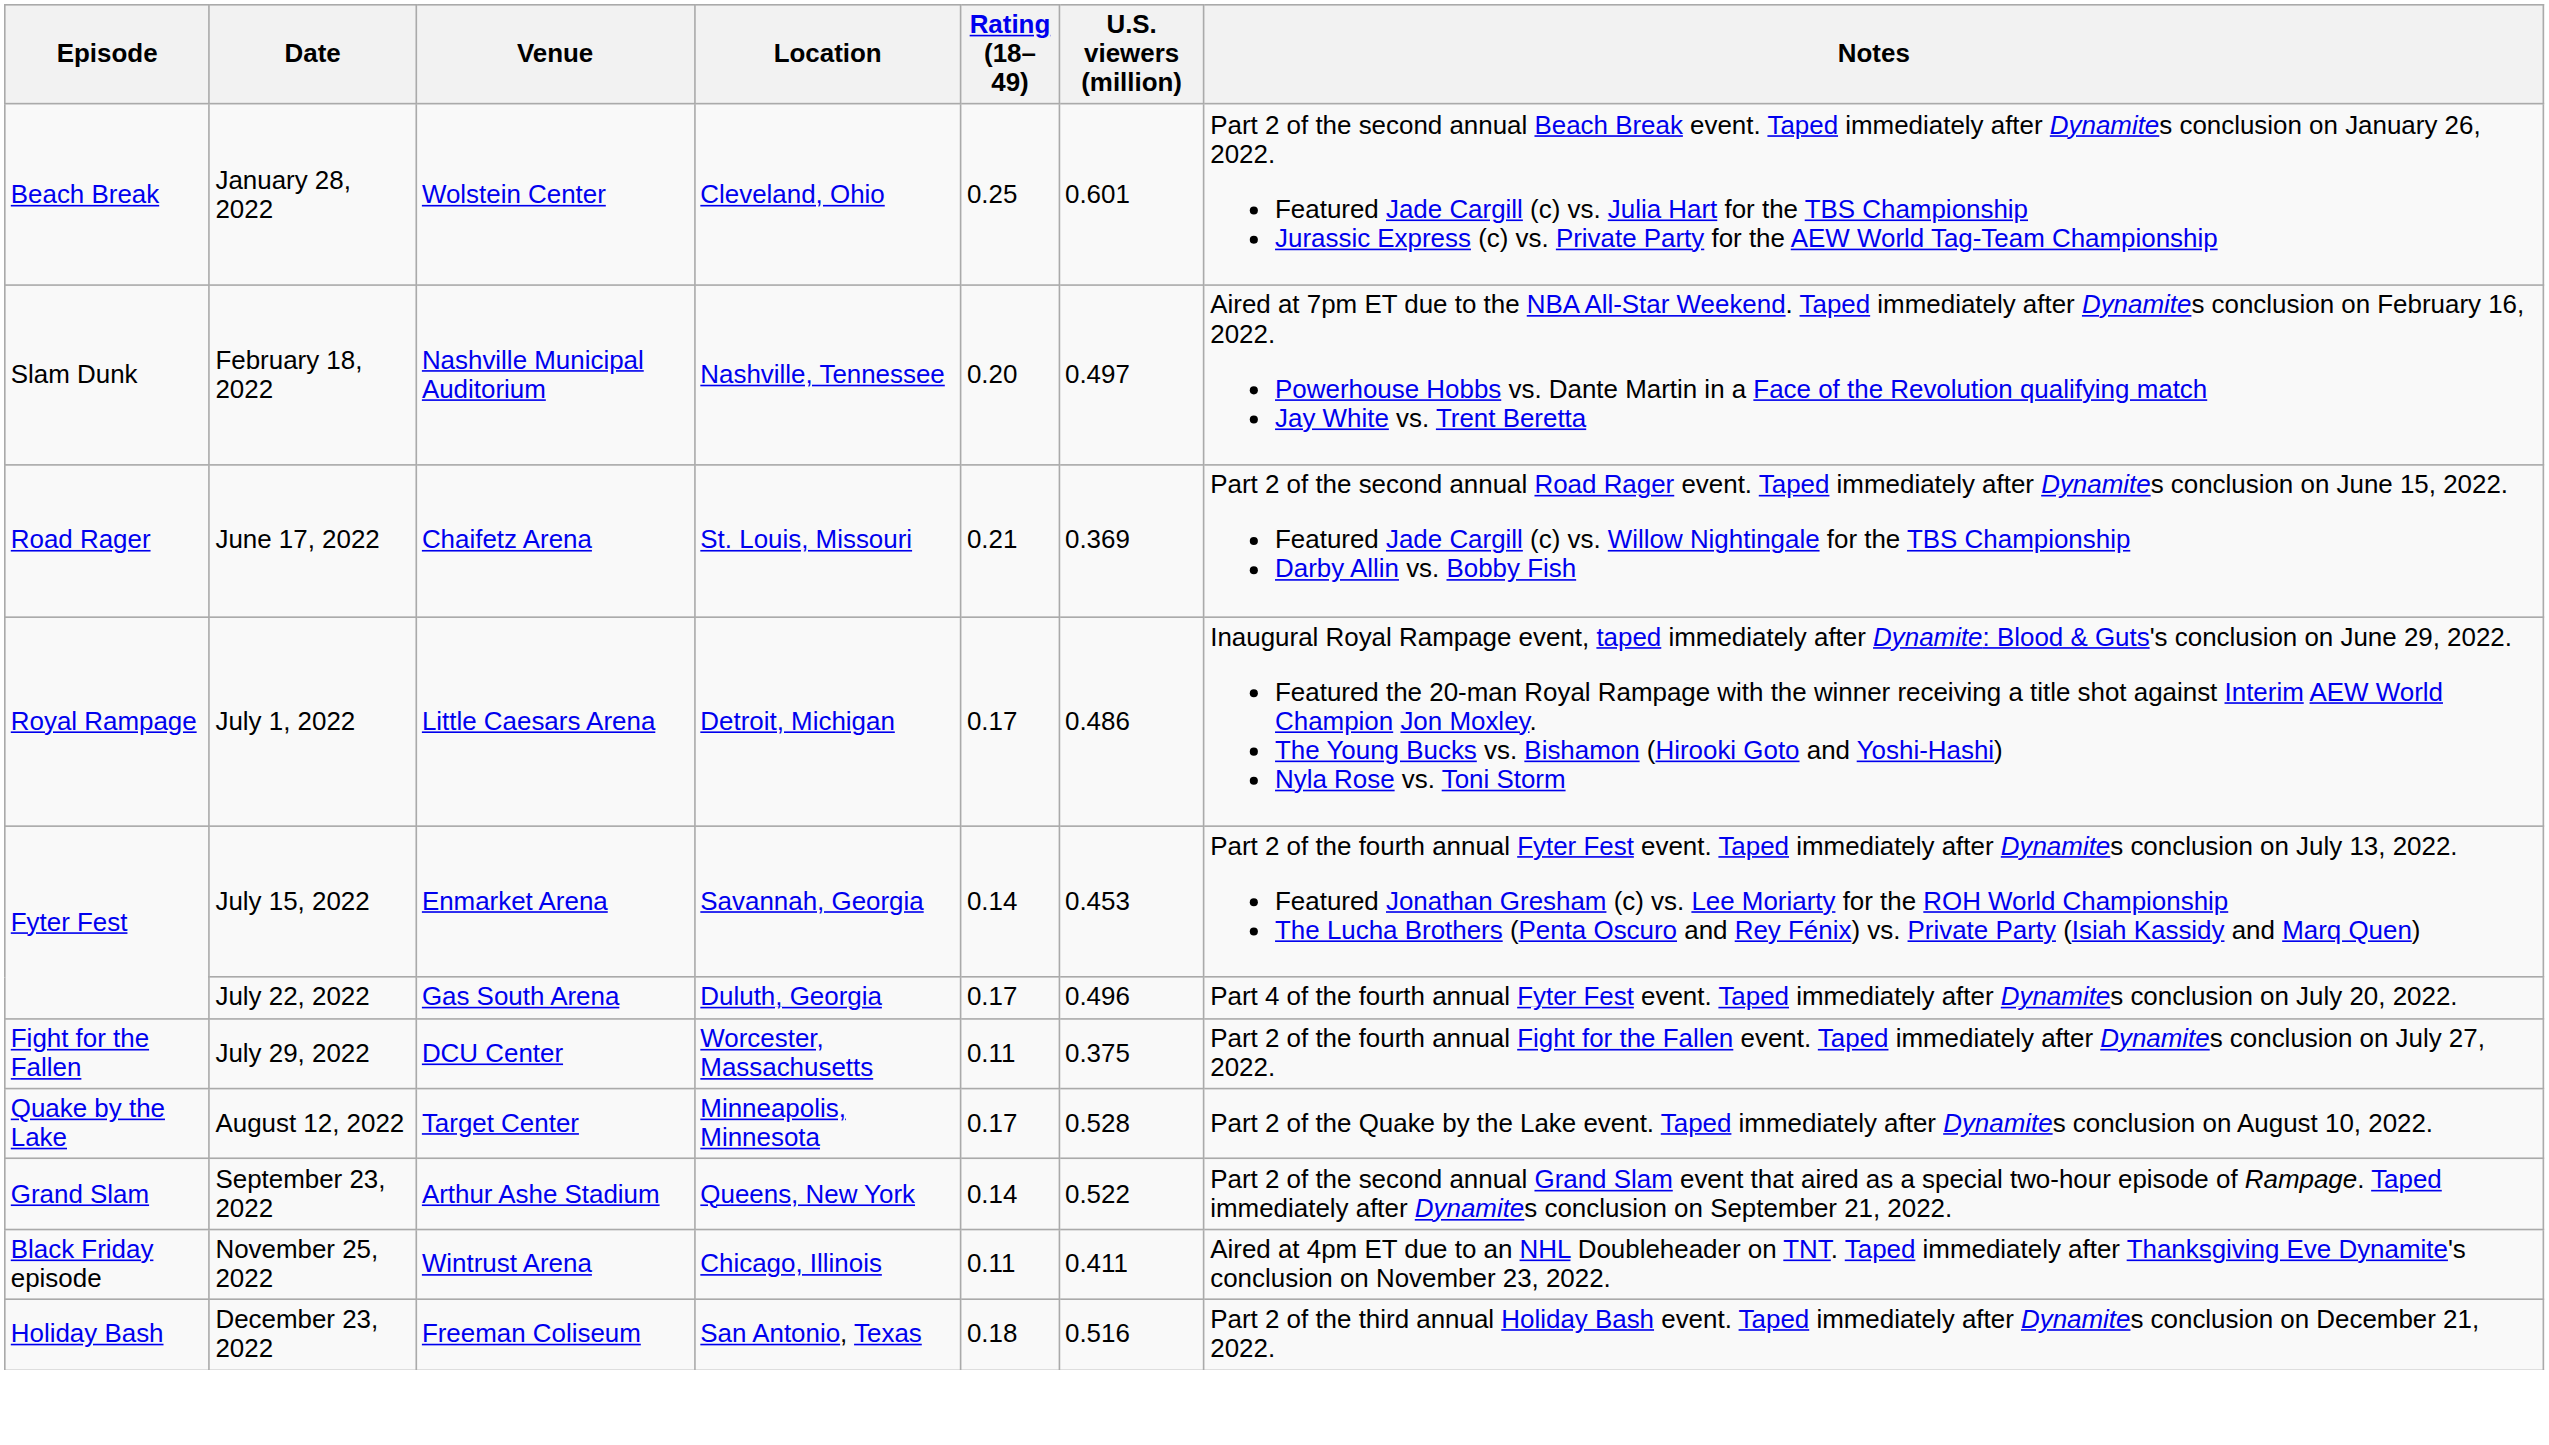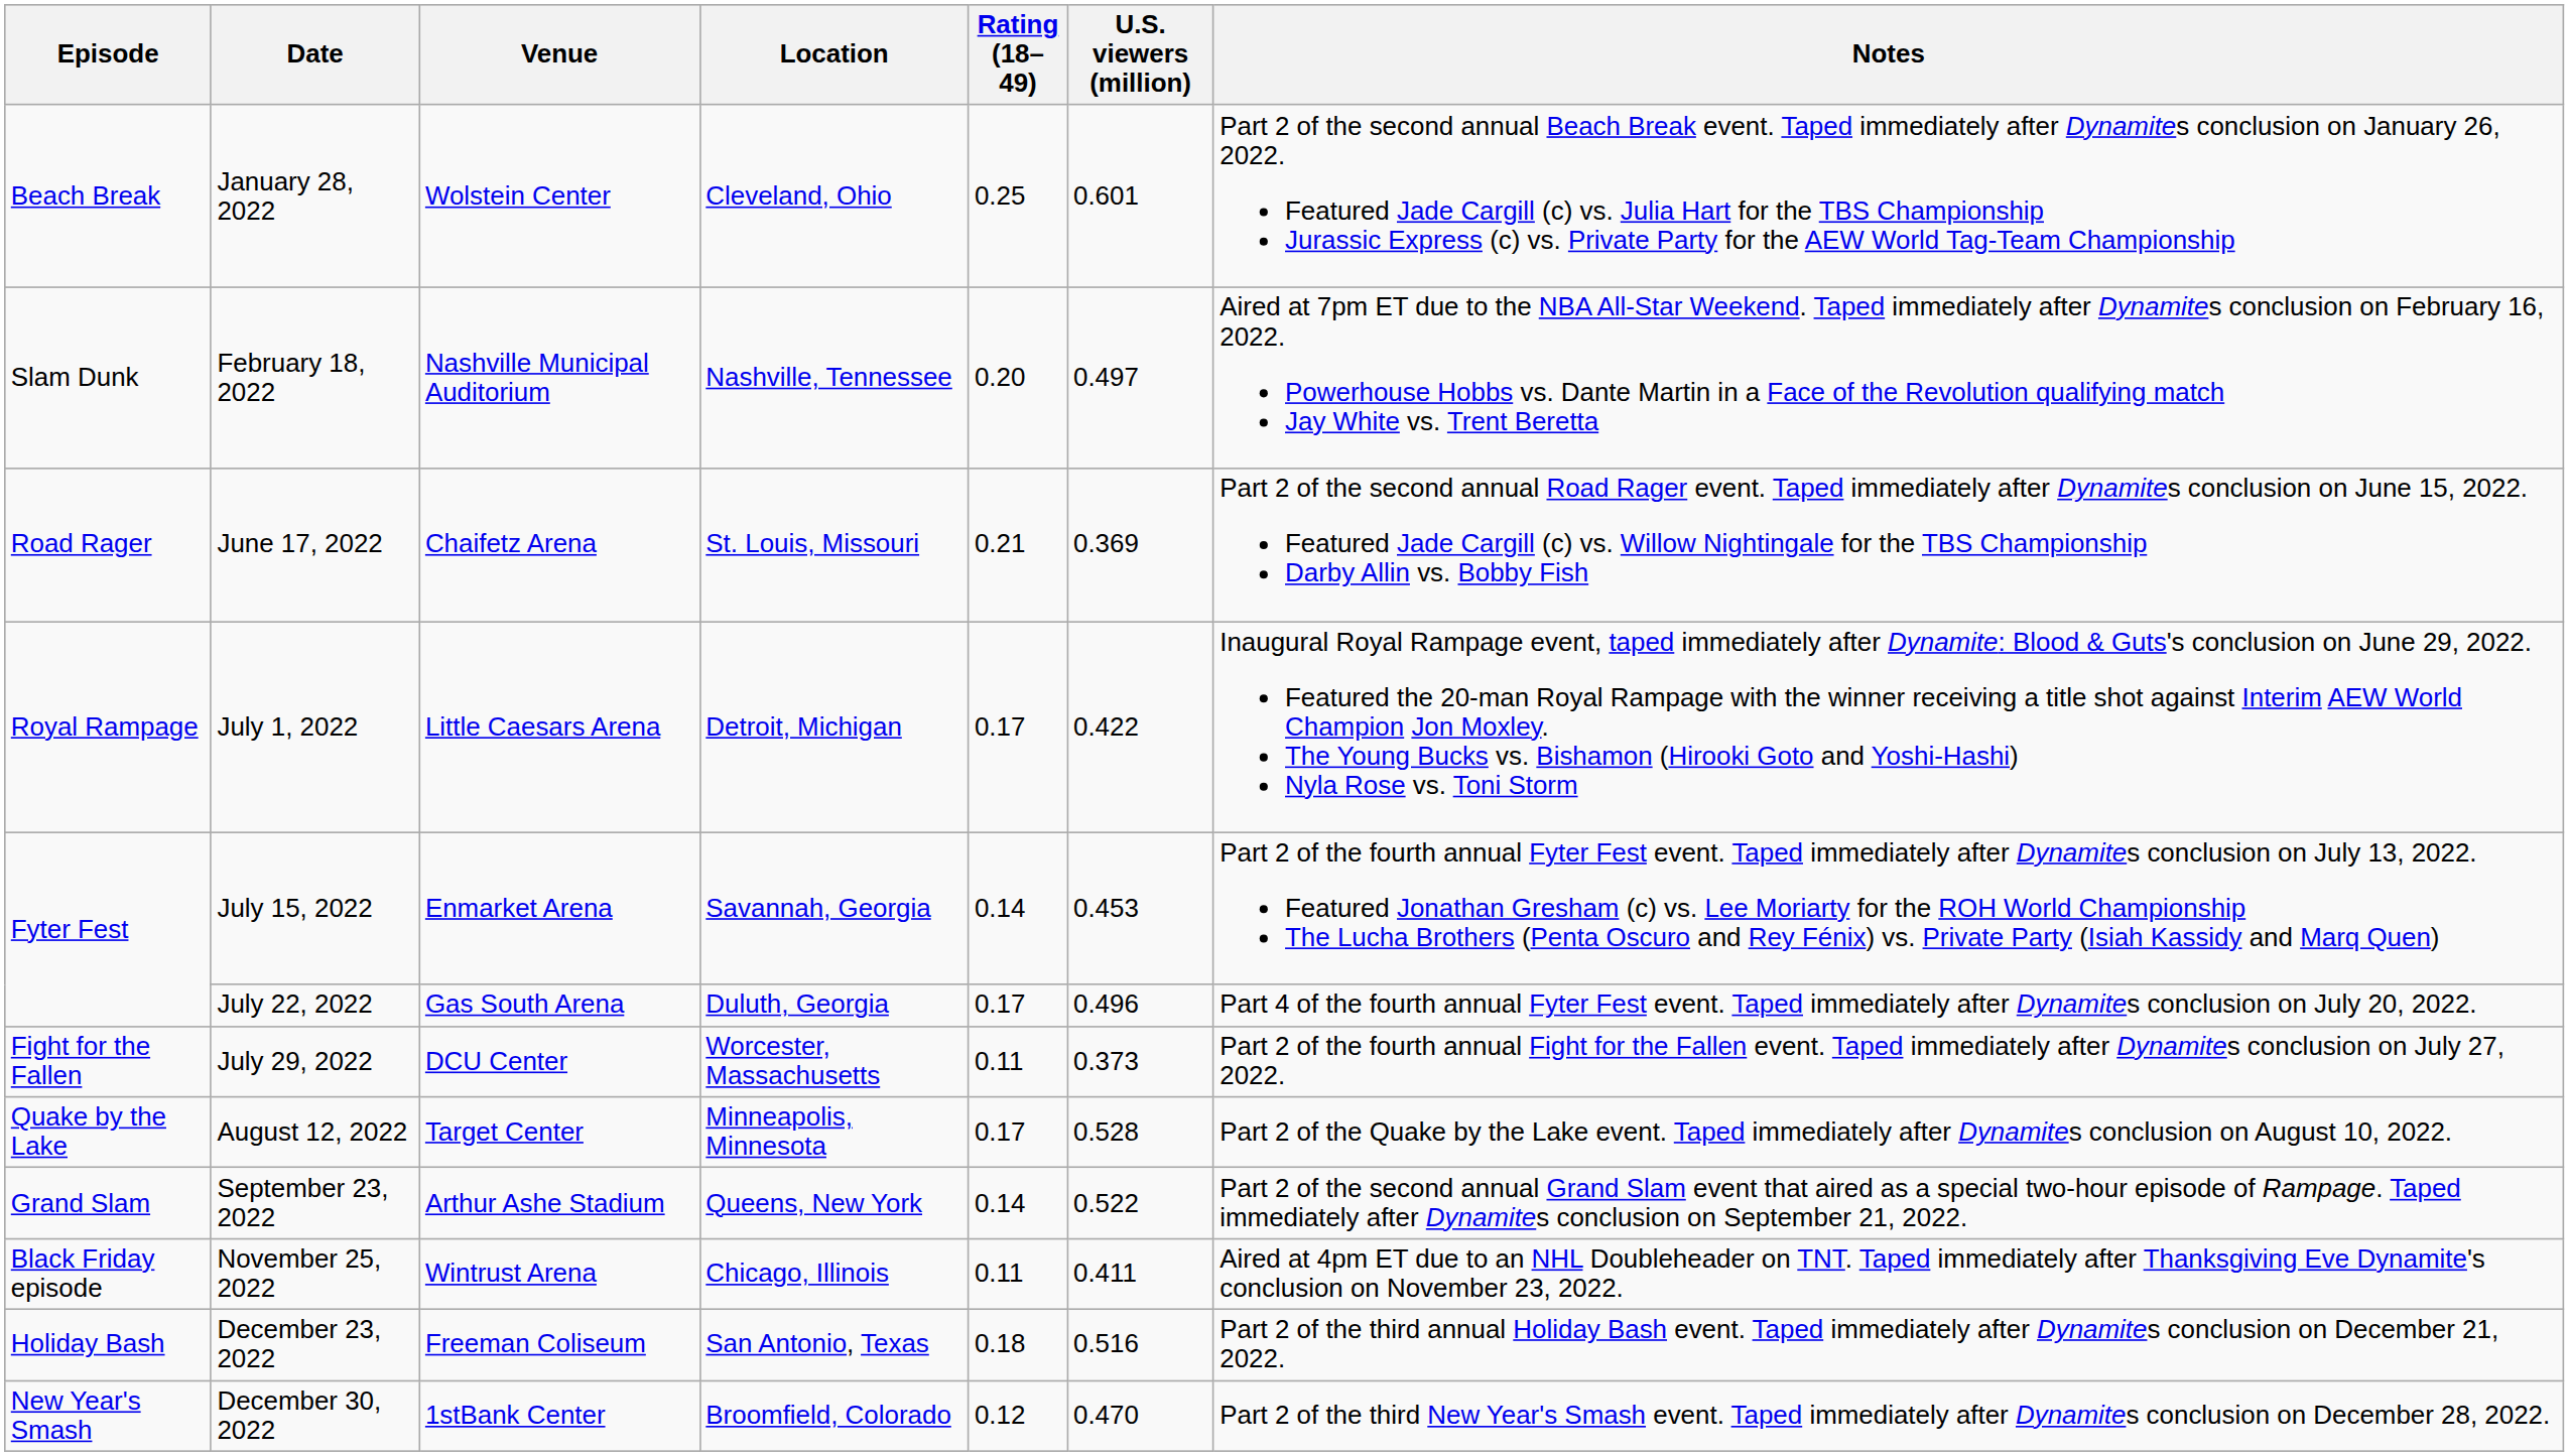July 1, 2022 | U.S. viewers (million): 0.486 -> 0.422
July 29, 2022 | U.S. viewers (million): 0.375 -> 0.373
+ row: New Year's Smash | December 30, 2022 | 1stBank Center | Broomfield, Colorado | 0.12 | 0.470 | Part 2 of the third New Year's Smash event. Taped immediately after Dynamites conclusion on December 28, 2022.
